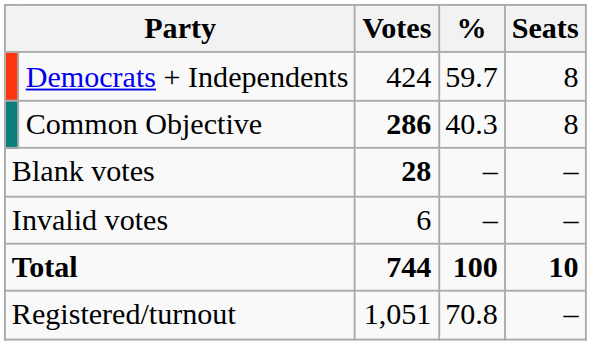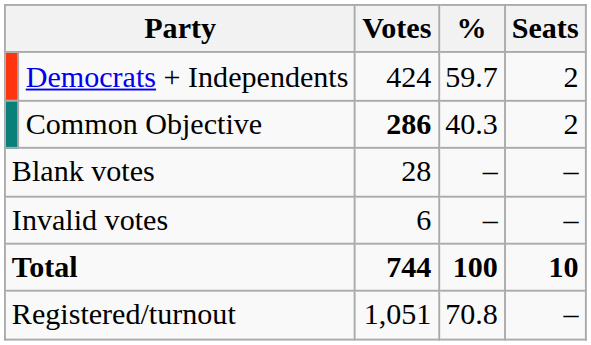Democrats + Independents | Seats: 8 -> 2
Common Objective | Seats: 8 -> 2
Blank votes | Votes: bold -> normal
